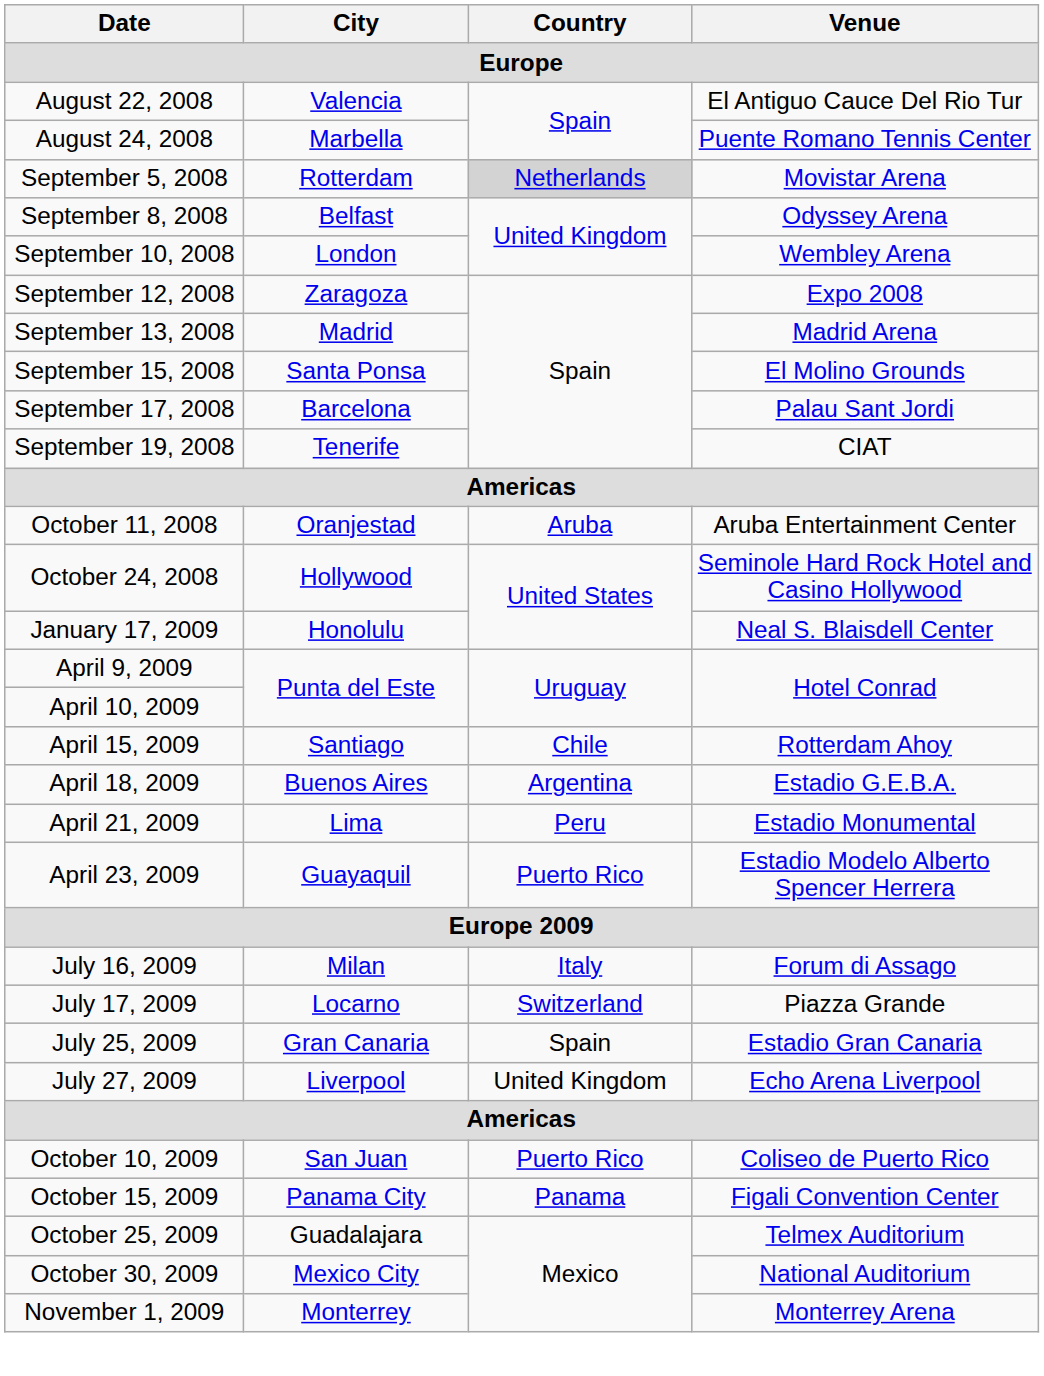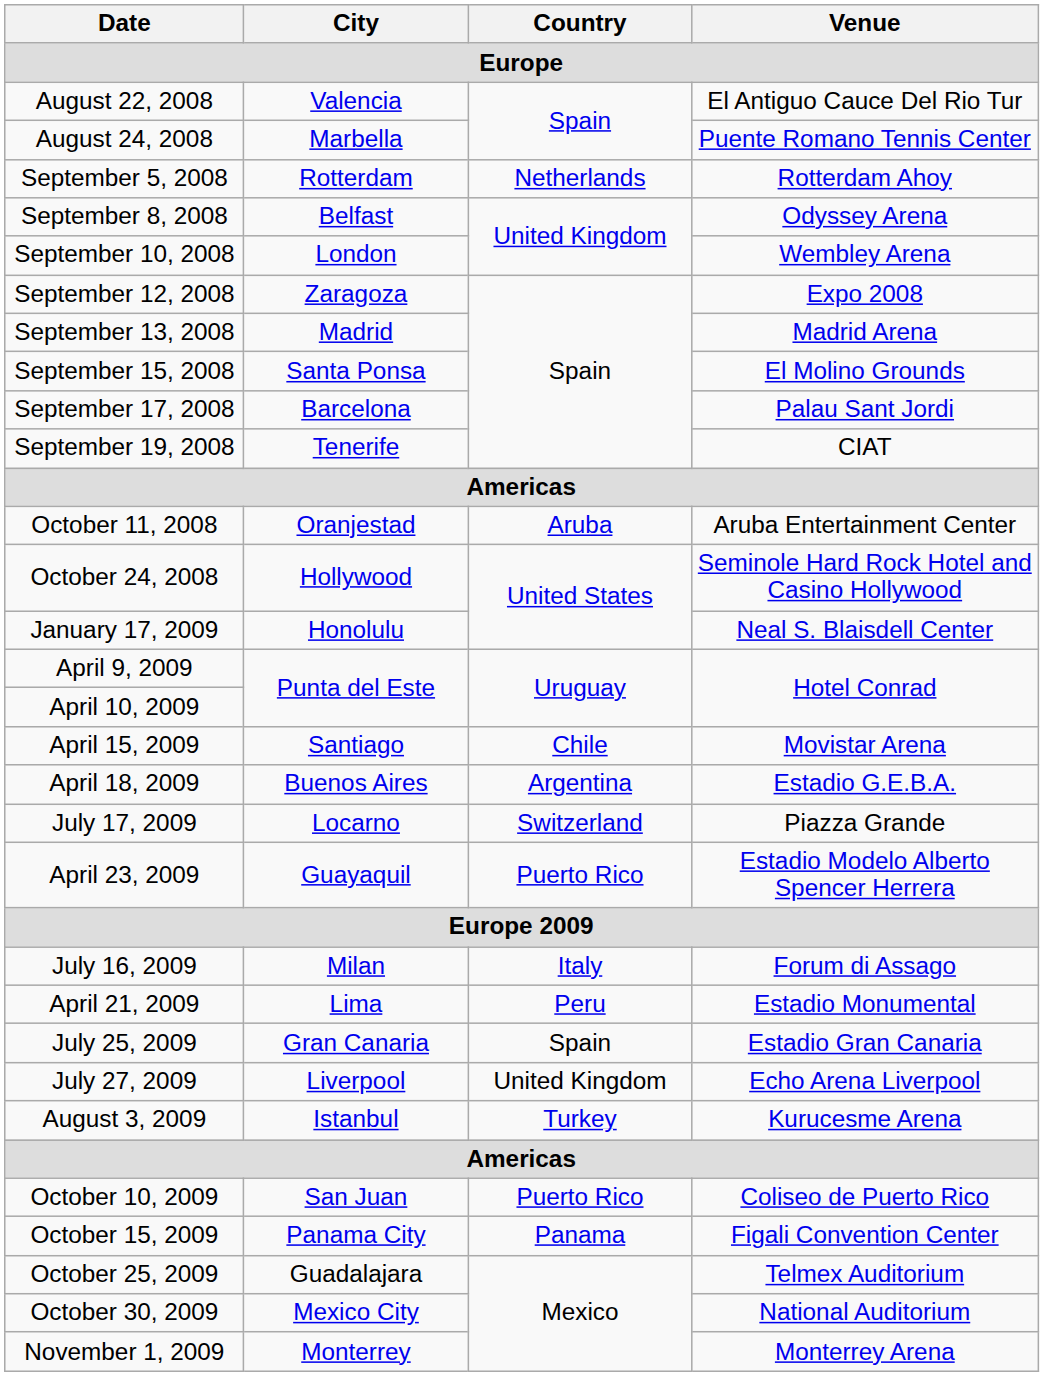September 5, 2008 | Country: lightgrey background -> no background
September 5, 2008 | Venue: Movistar Arena -> Rotterdam Ahoy
April 15, 2009 | Venue: Rotterdam Ahoy -> Movistar Arena
rows swapped: April 21, 2009 <-> July 17, 2009
+ row: August 3, 2009 | Istanbul | Turkey | Kurucesme Arena
